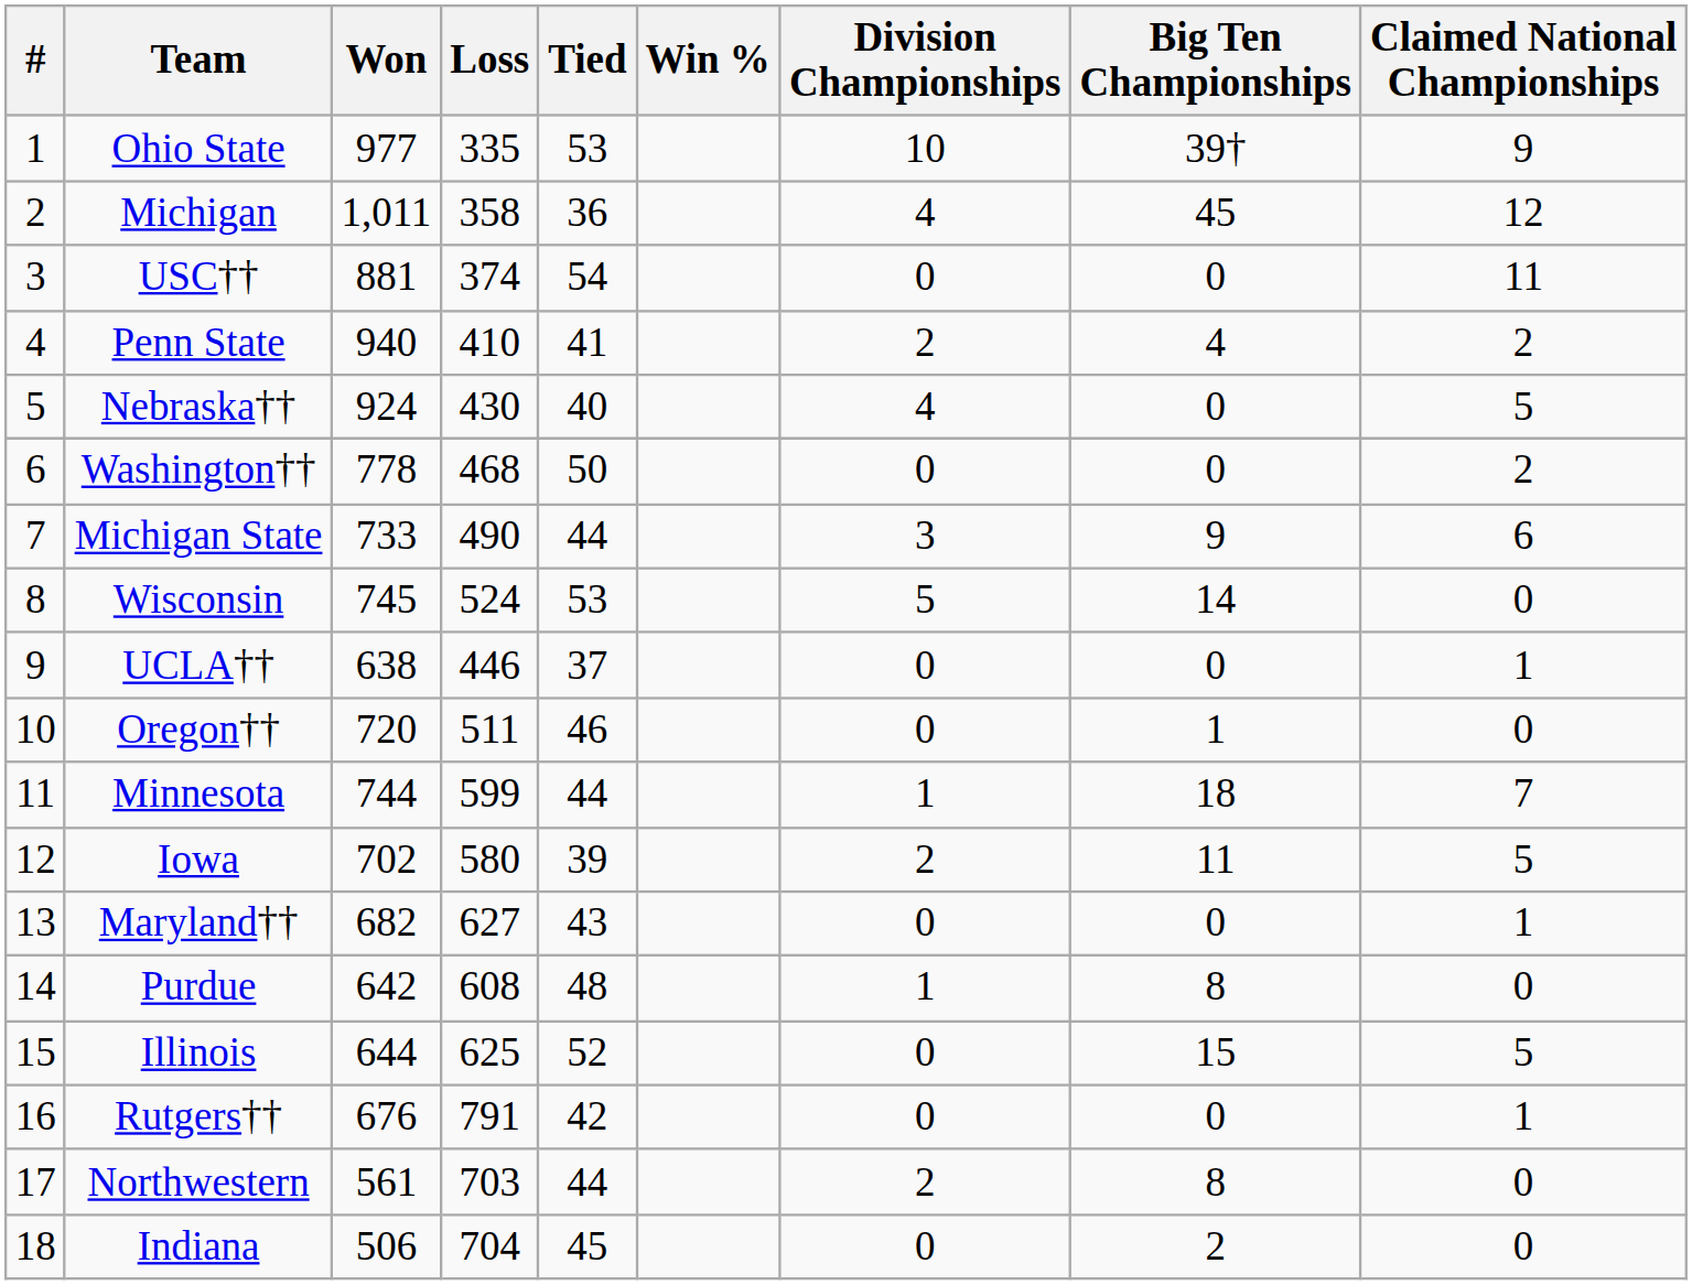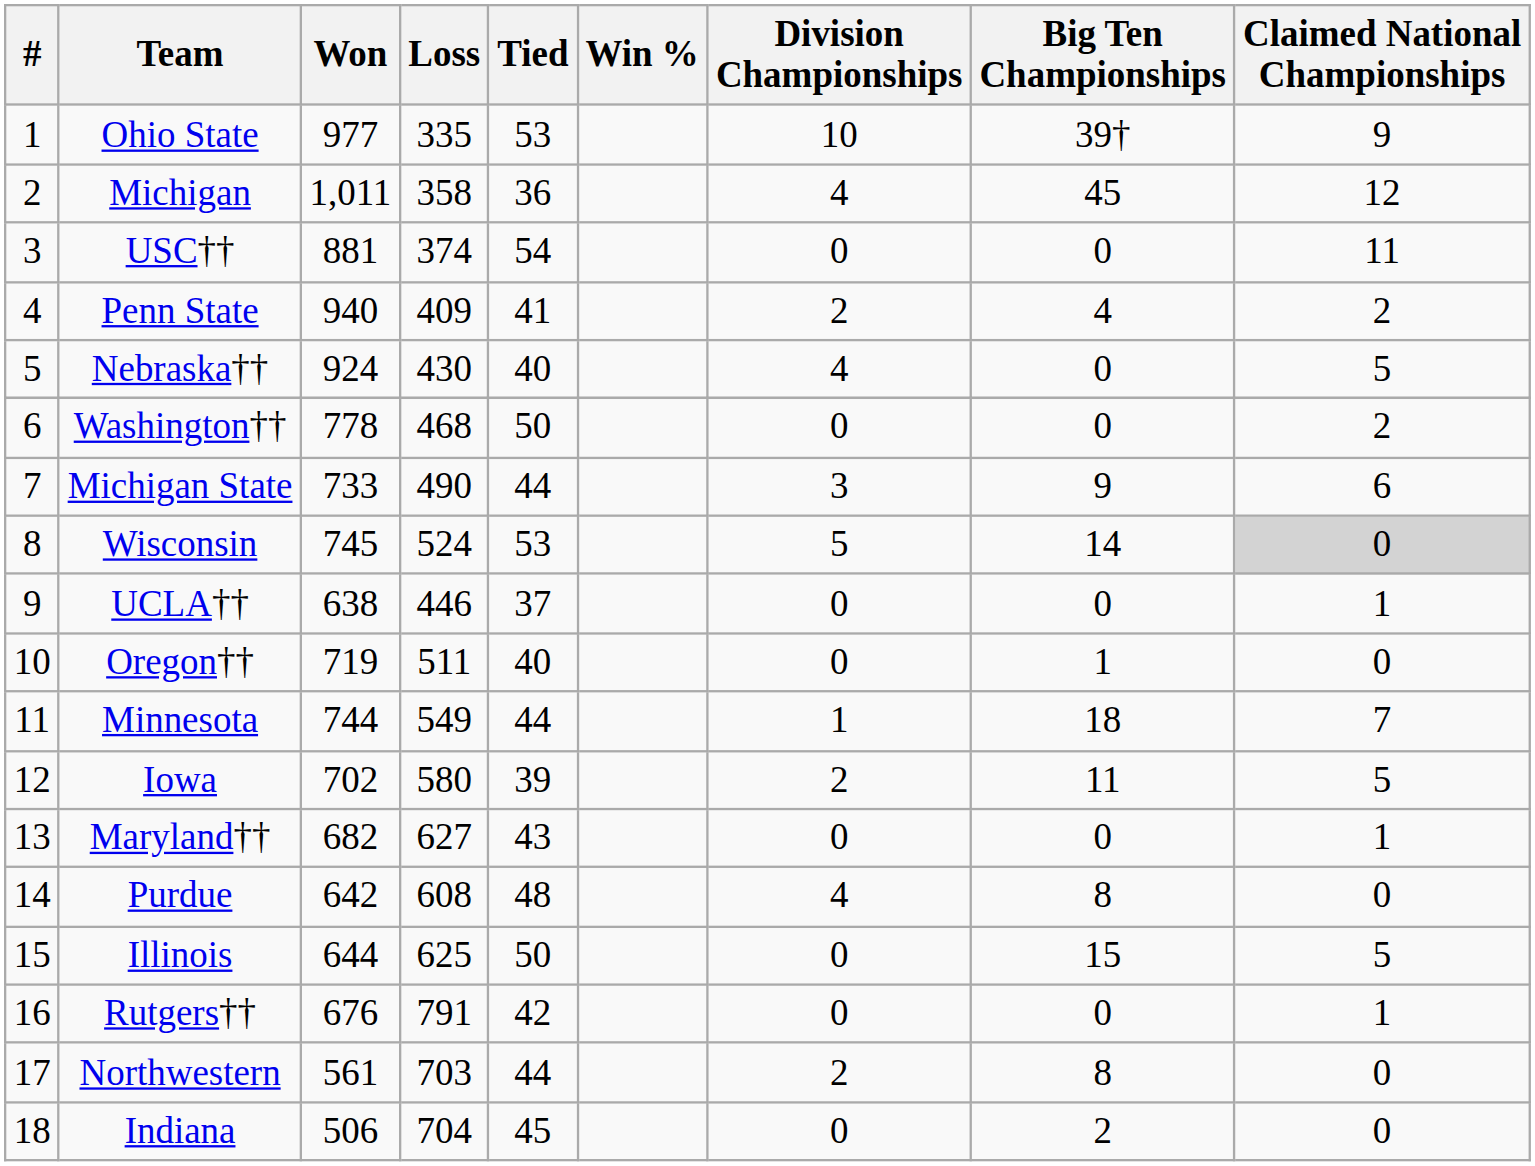Penn State | Loss: 410 -> 409
Wisconsin | Claimed National Championships: no background -> lightgrey background
Oregon†† | Won: 720 -> 719
Oregon†† | Tied: 46 -> 40
Minnesota | Loss: 599 -> 549
Purdue | Division Championships: 1 -> 4
Illinois | Tied: 52 -> 50
